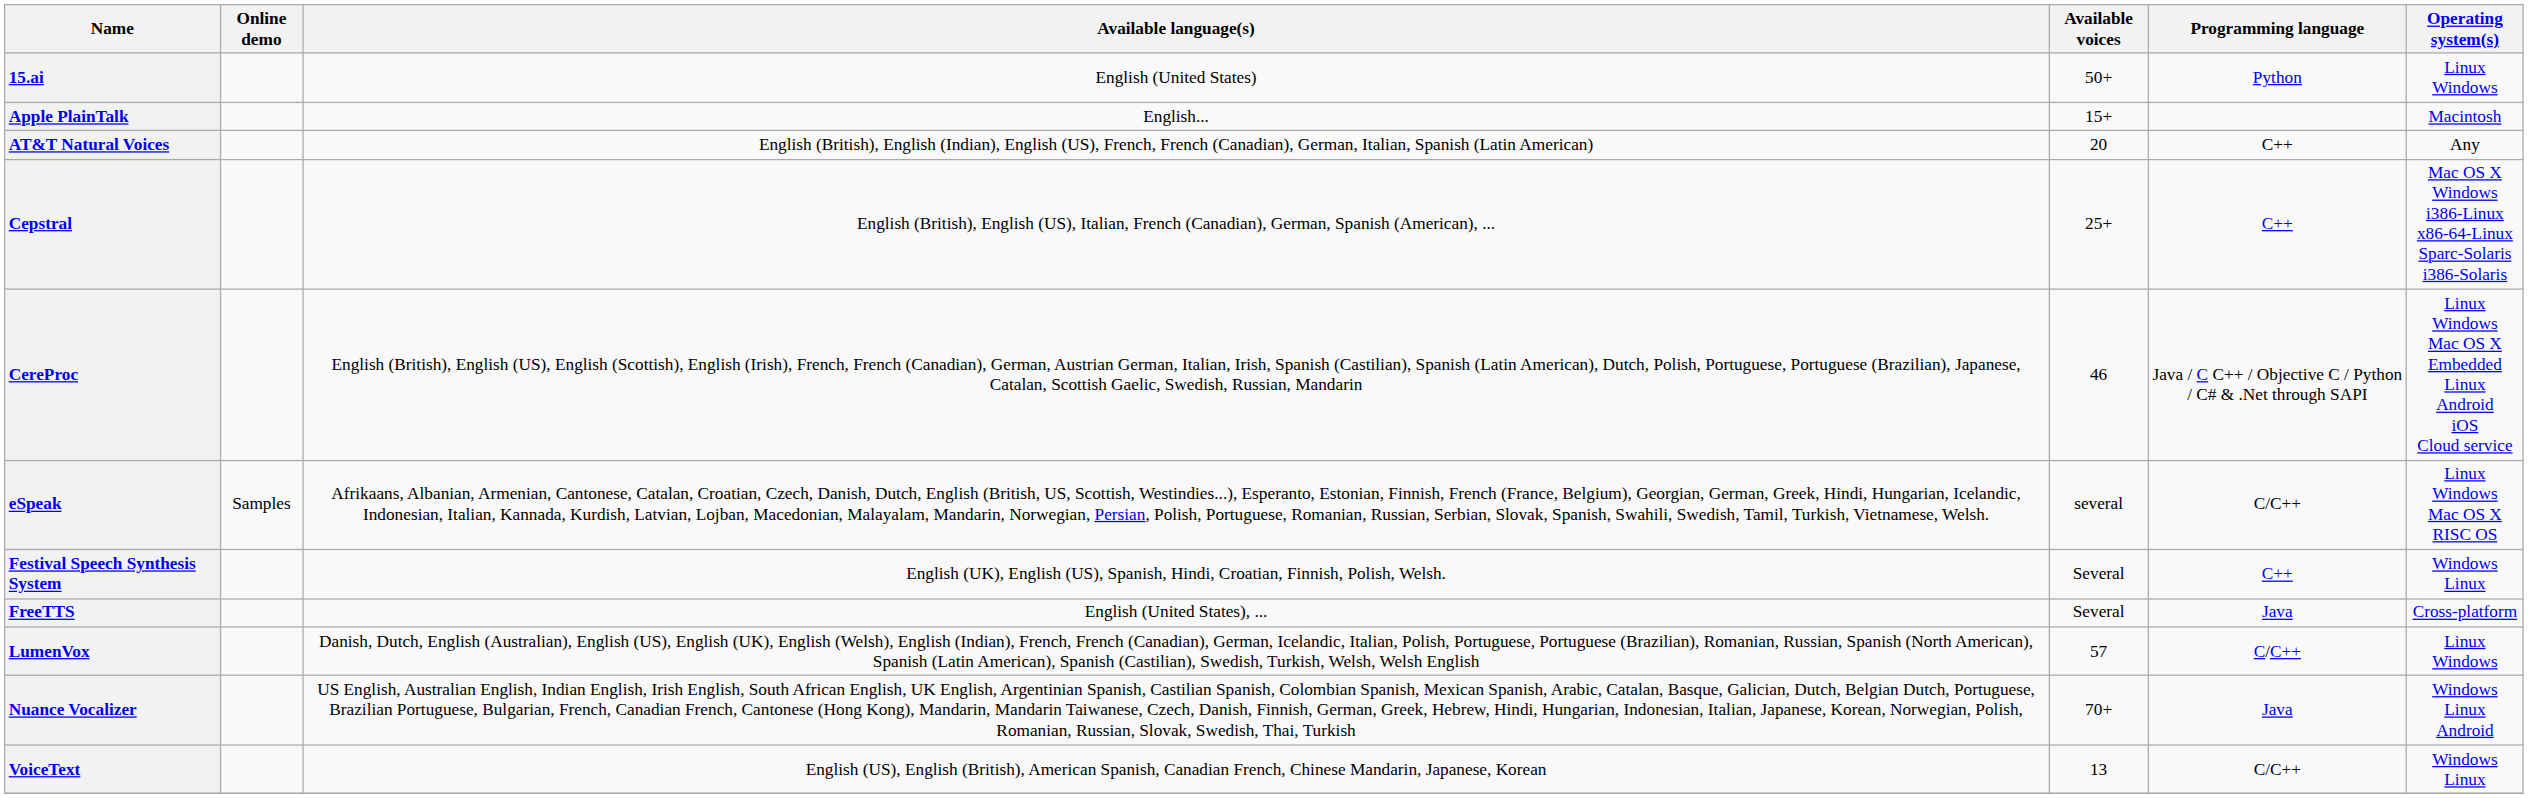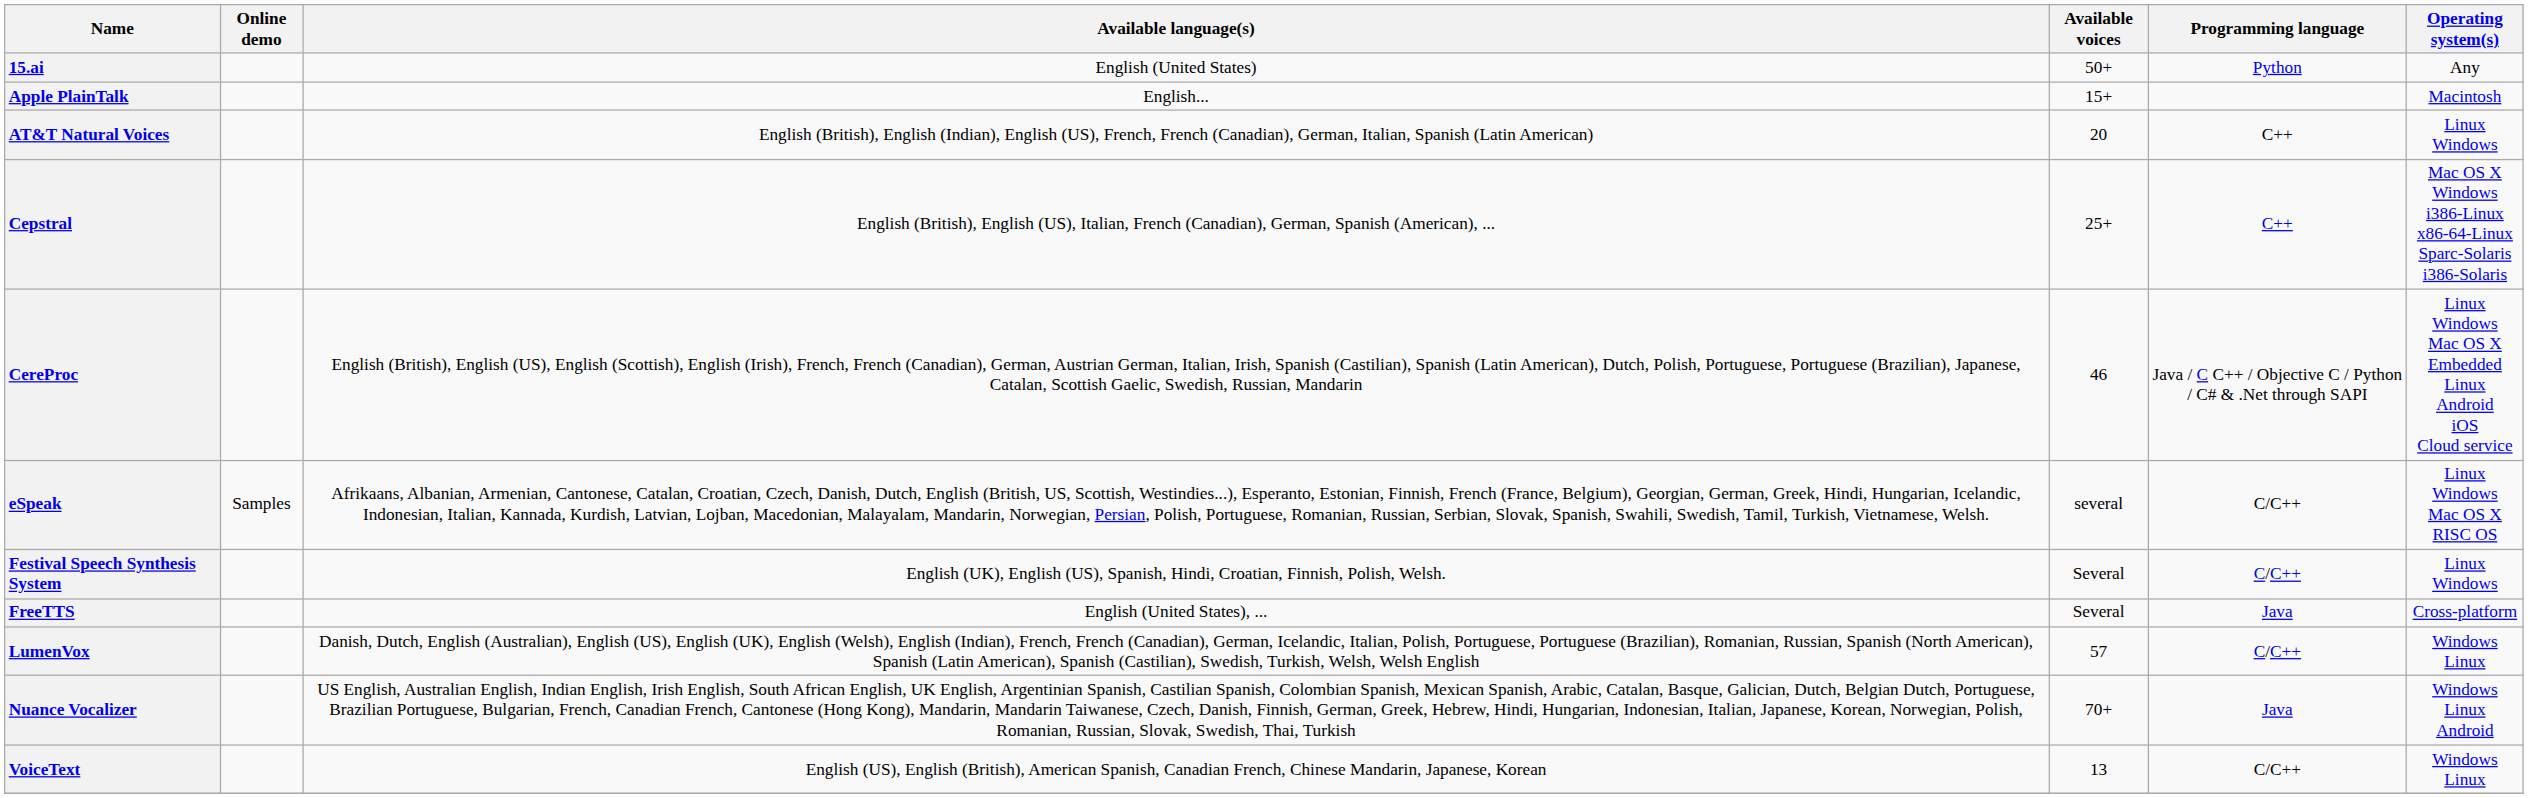15.ai | Operating system(s): Linux Windows -> Any
AT&T Natural Voices | Operating system(s): Any -> Linux Windows
Festival Speech Synthesis System | Programming language: C++ -> C/C++
Festival Speech Synthesis System | Operating system(s): Windows Linux -> Linux Windows
LumenVox | Operating system(s): Linux Windows -> Windows Linux
